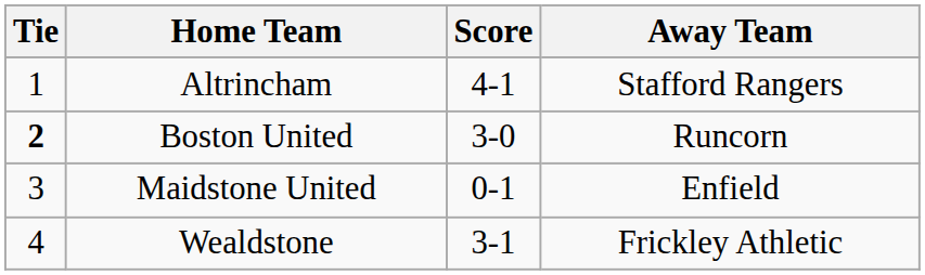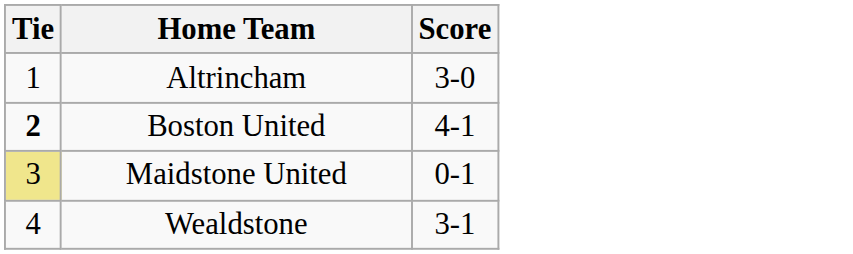- column: Away Team | Stafford Rangers | Runcorn | Enfield | Frickley Athletic
Altrincham | Score: 4-1 -> 3-0
Boston United | Score: 3-0 -> 4-1
Maidstone United | Tie: no background -> khaki background
